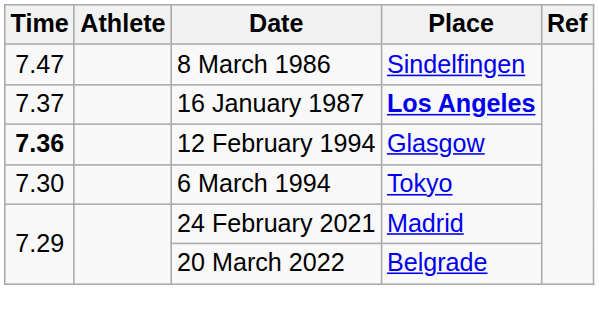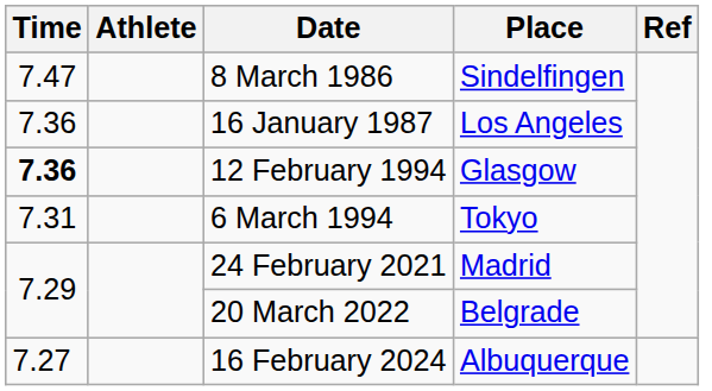16 January 1987 | Time: 7.37 -> 7.36
16 January 1987 | Place: bold -> normal
6 March 1994 | Time: 7.30 -> 7.31
+ row: 7.27 | 16 February 2024 | Albuquerque
